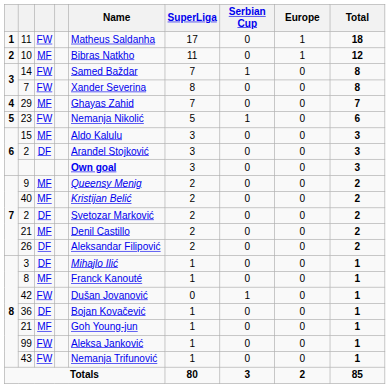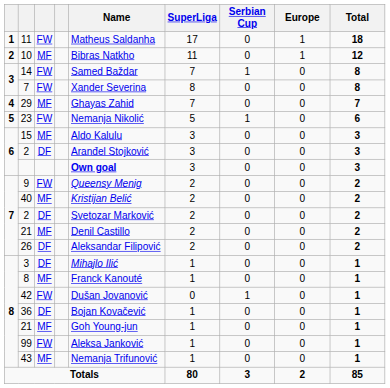9 | column 3: MF -> FW
43 | column 3: FW -> MF
